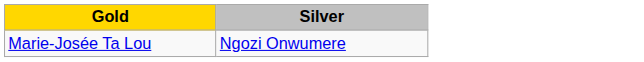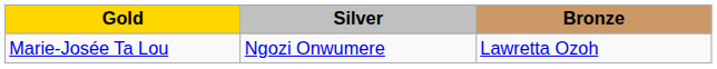+ column: Bronze | Lawretta Ozoh
